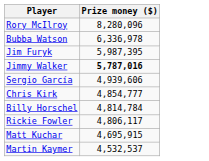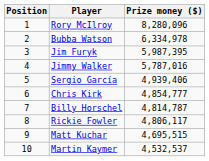+ column: Position | 1 | 2 | 3 | 4 | 5 | 6 | 7 | 8 | 9 | 10
Bubba Watson | Prize money ($): 6,336,978 -> 6,334,978
Jimmy Walker | Prize money ($): bold -> normal
Sergio García | Prize money ($): 4,939,606 -> 4,939,406
Billy Horschel | Prize money ($): 4,814,784 -> 4,814,787
Matt Kuchar | Prize money ($): 4,695,915 -> 4,695,515
